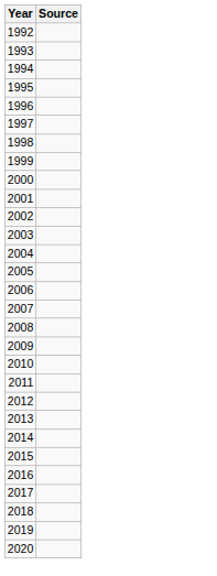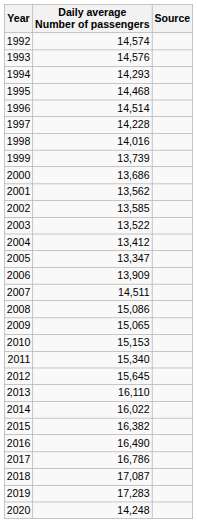+ column: Daily average Number of passengers | 14,574 | 14,576 | 14,293 | 14,468 | 14,514 | 14,228 | 14,016 | 13,739 | 13,686 | 13,562 | 13,585 | 13,522 | 13,412 | 13,347 | 13,909 | 14,511 | 15,086 | 15,065 | 15,153 | 15,340 | 15,645 | 16,110 | 16,022 | 16,382 | 16,490 | 16,786 | 17,087 | 17,283 | 14,248
